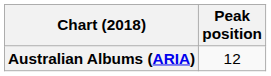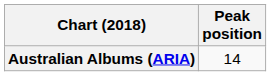Australian Albums (ARIA) | Peak position: 12 -> 14
